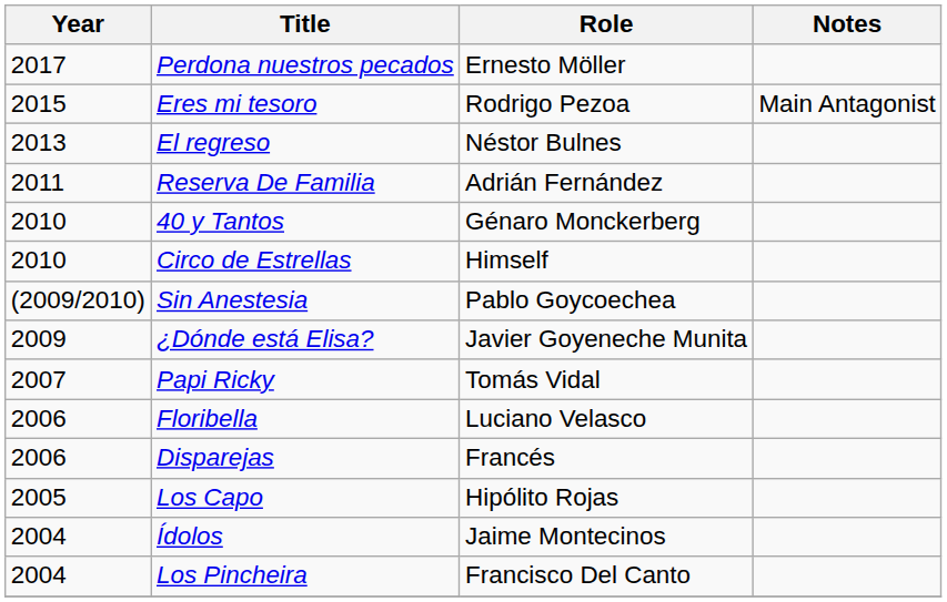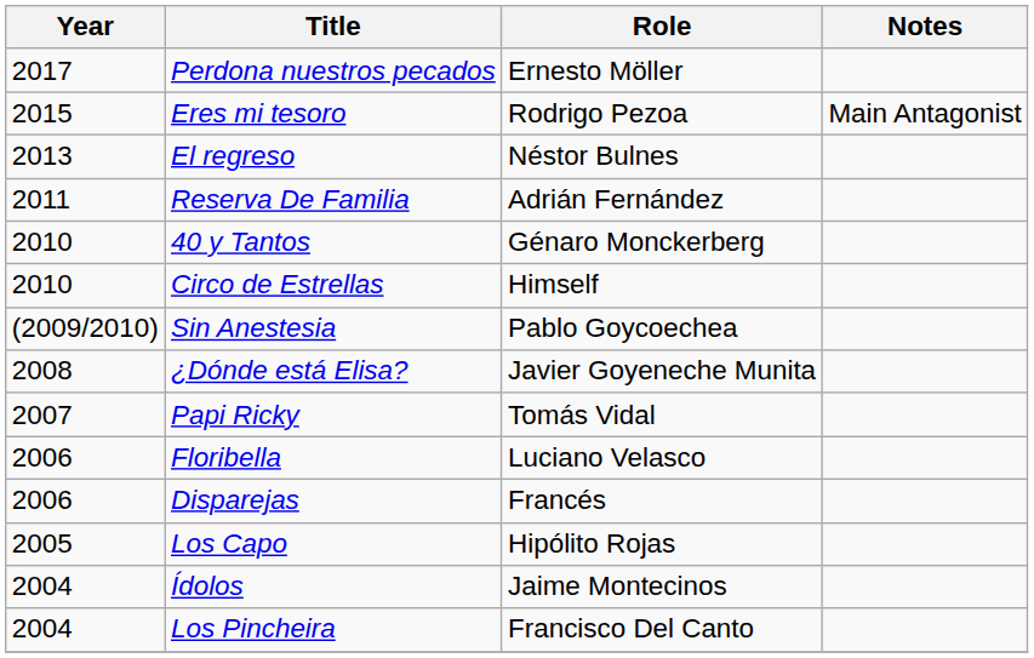¿Dónde está Elisa? | Year: 2009 -> 2008
